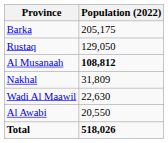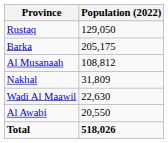rows swapped: Barka <-> Rustaq
Al Musanaah | Population (2022): bold -> normal
